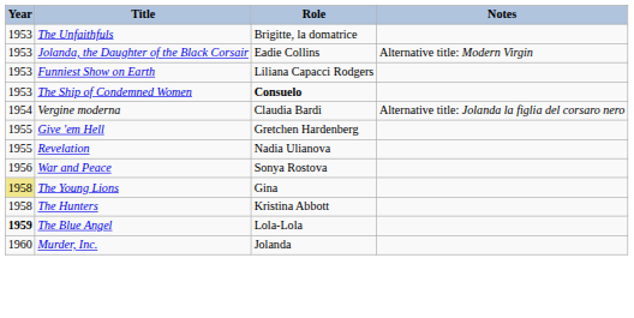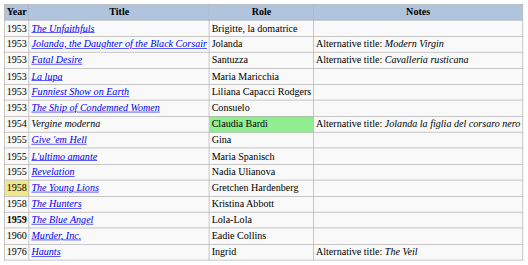Jolanda, the Daughter of the Black Corsair | Role: Eadie Collins -> Jolanda
+ row: 1953 | Fatal Desire | Santuzza | Alternative title: Cavalleria rusticana
+ row: 1953 | La lupa | Maria Maricchia
The Ship of Condemned Women | Role: bold -> normal
Vergine moderna | Role: no background -> lightgreen background
Give 'em Hell | Role: Gretchen Hardenberg -> Gina
+ row: 1955 | L'ultimo amante | Maria Spanisch
- row: 1956 | War and Peace | Sonya Rostova
The Young Lions | Role: Gina -> Gretchen Hardenberg
Murder, Inc. | Role: Jolanda -> Eadie Collins
+ row: 1976 | Haunts | Ingrid | Alternative title: The Veil
